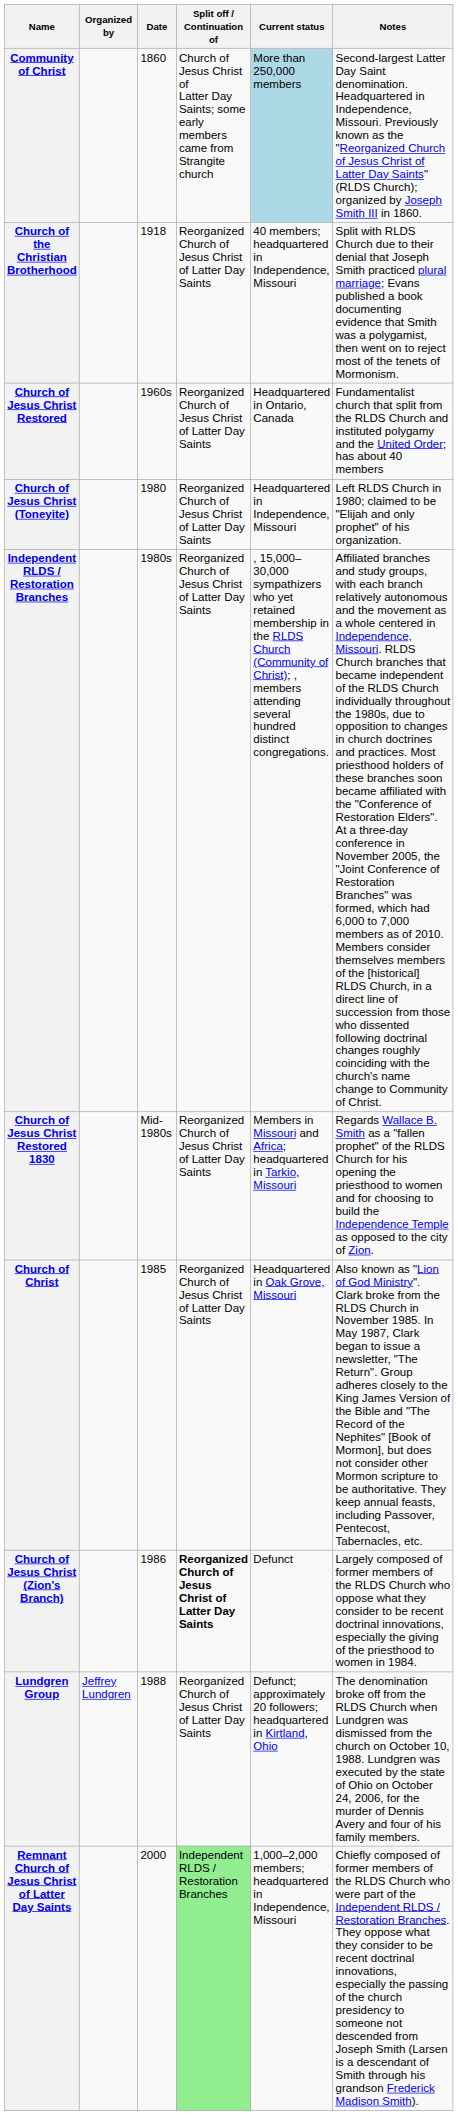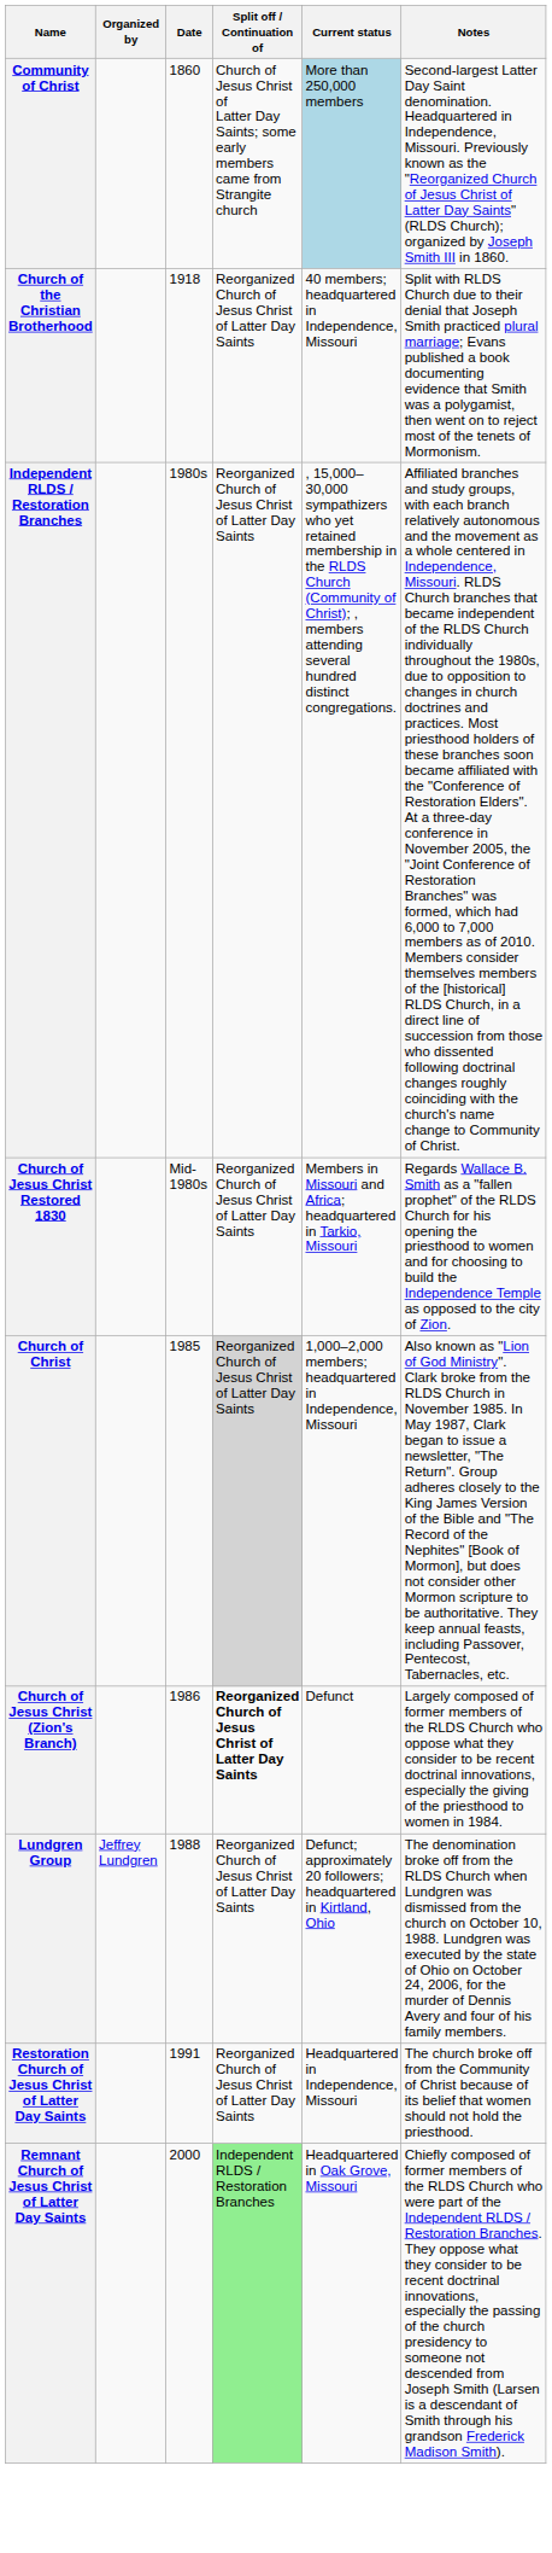- row: Church of Jesus Christ Restored | 1960s | Reorganized Church of Jesus Christ of Latter Day Saints | Headquartered in Ontario, Canada | Fundamentalist church that split from the RLDS Church and instituted polygamy and the United Order; has about 40 members
- row: Church of Jesus Christ (Toneyite) | 1980 | Reorganized Church of Jesus Christ of Latter Day Saints | Headquartered in Independence, Missouri | Left RLDS Church in 1980; claimed to be "Elijah and only prophet" of his organization.
Church of Christ | Split off / Continuation of: no background -> lightgrey background
Church of Christ | Current status: Headquartered in Oak Grove, Missouri -> 1,000–2,000 members; headquartered in Independence, Missouri
+ row: Restoration Church of Jesus Christ of Latter Day Saints | 1991 | Reorganized Church of Jesus Christ of Latter Day Saints | Headquartered in Independence, Missouri | The church broke off from the Community of Christ because of its belief that women should not hold the priesthood.
Remnant Church of Jesus Christ of Latter Day Saints | Current status: 1,000–2,000 members; headquartered in Independence, Missouri -> Headquartered in Oak Grove, Missouri
